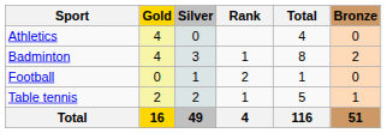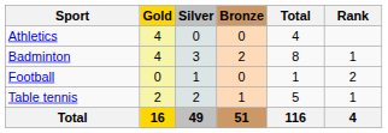columns swapped: Bronze <-> Rank
